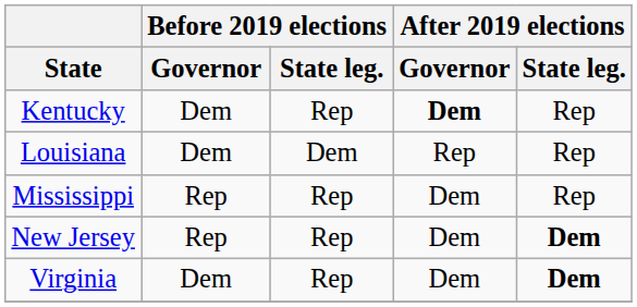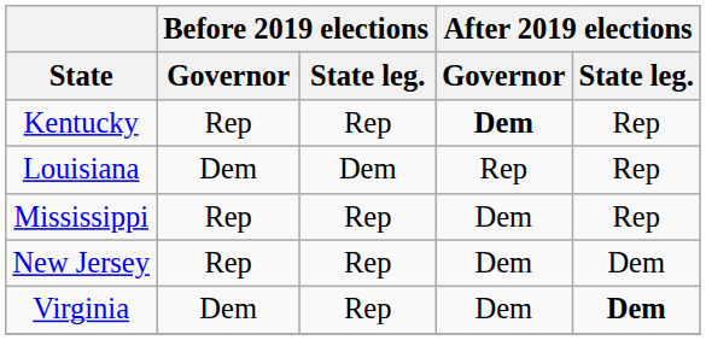Kentucky | Before 2019 elections / Governor: Dem -> Rep
New Jersey | After 2019 elections / State leg.: bold -> normal
